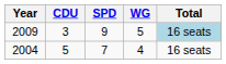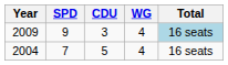columns swapped: SPD <-> CDU
2009 | WG: 5 -> 4
